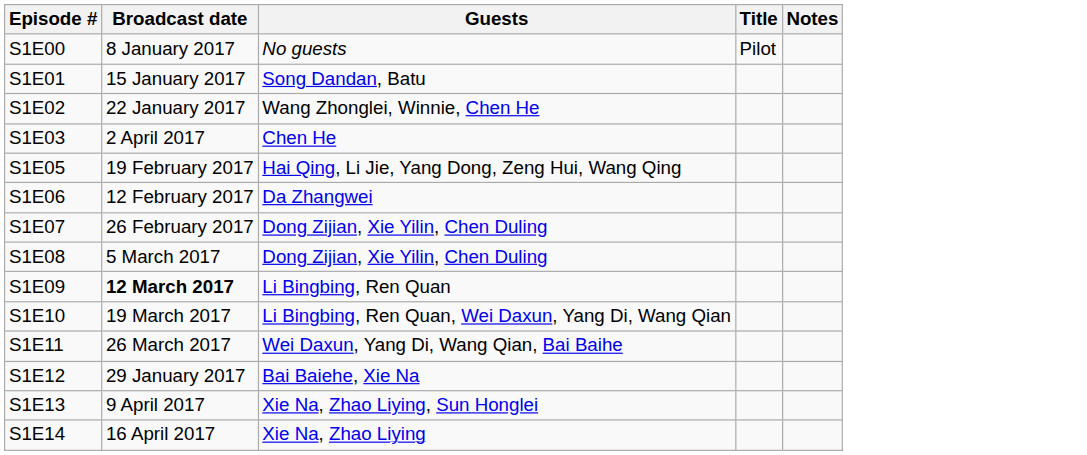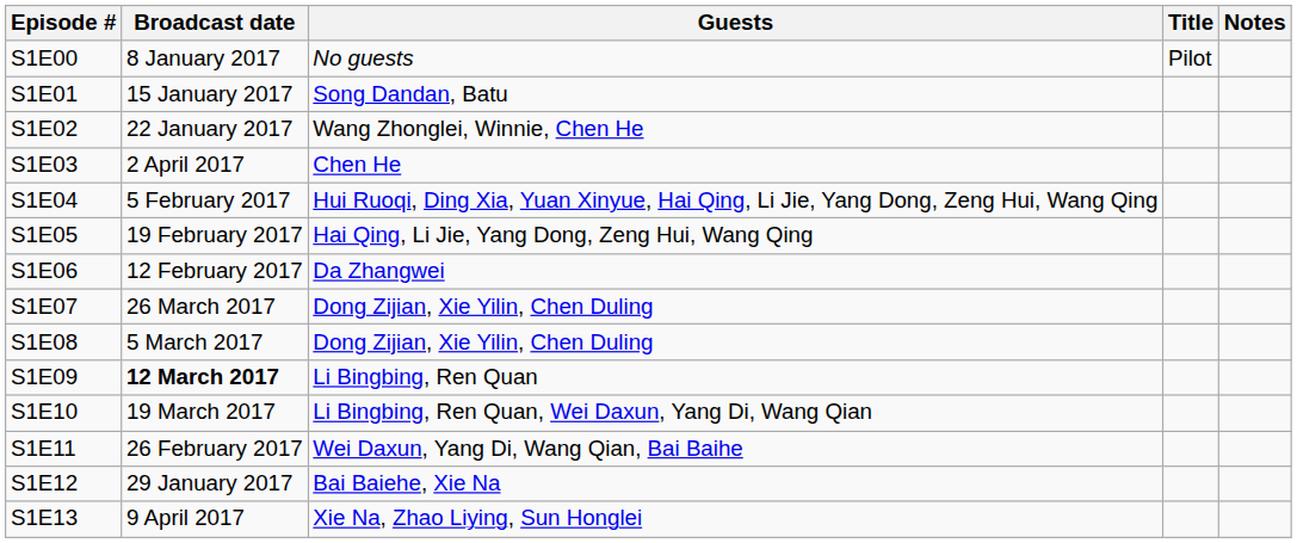+ row: S1E04 | 5 February 2017 | Hui Ruoqi, Ding Xia, Yuan Xinyue, Hai Qing, Li Jie, Yang Dong, Zeng Hui, Wang Qing
S1E07 | Broadcast date: 26 February 2017 -> 26 March 2017
S1E11 | Broadcast date: 26 March 2017 -> 26 February 2017
- row: S1E14 | 16 April 2017 | Xie Na, Zhao Liying
